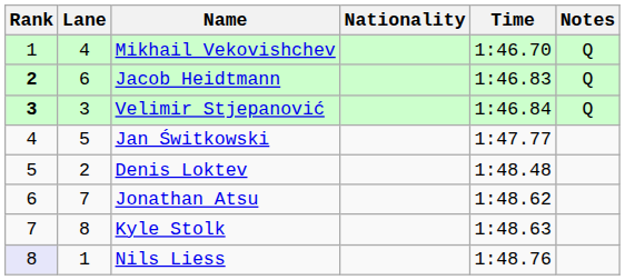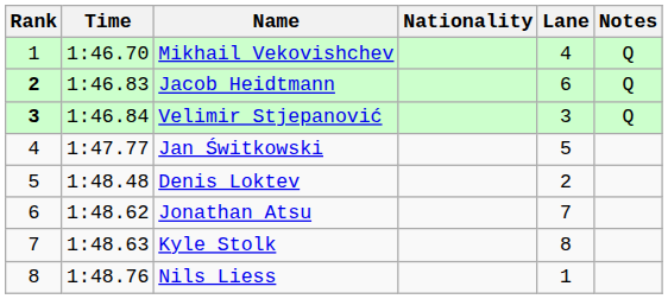columns swapped: Lane <-> Time
Nils Liess | Rank: lavender background -> no background
